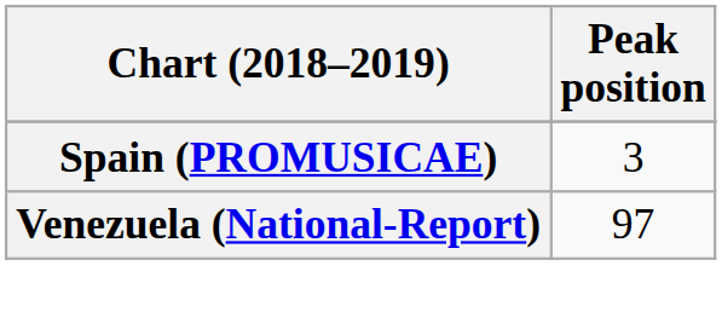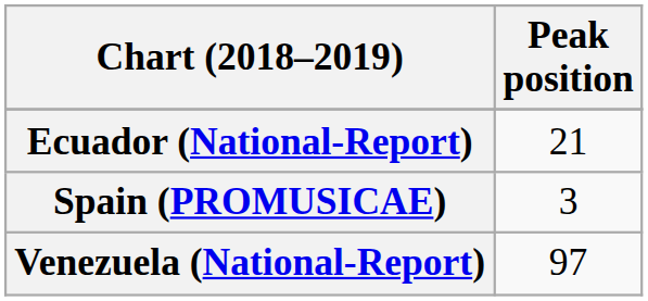+ row: Ecuador (National-Report) | 21
